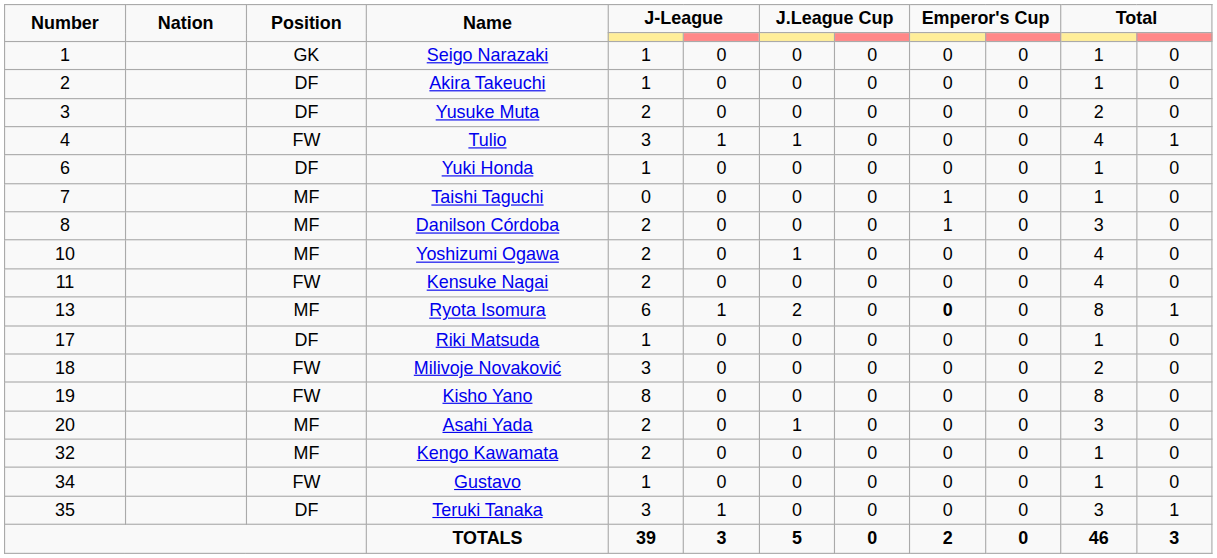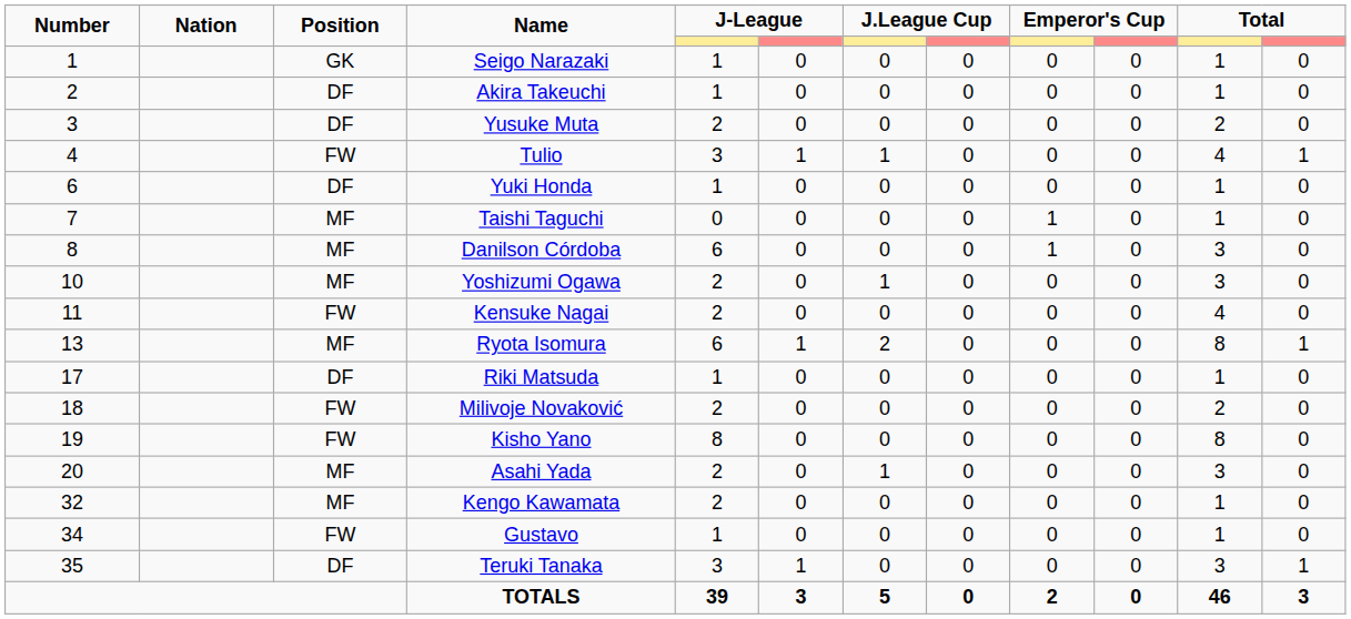Danilson Córdoba | column 5: 2 -> 6
Yoshizumi Ogawa | column 11: 4 -> 3
Ryota Isomura | column 9: bold -> normal
Milivoje Novaković | column 5: 3 -> 2
